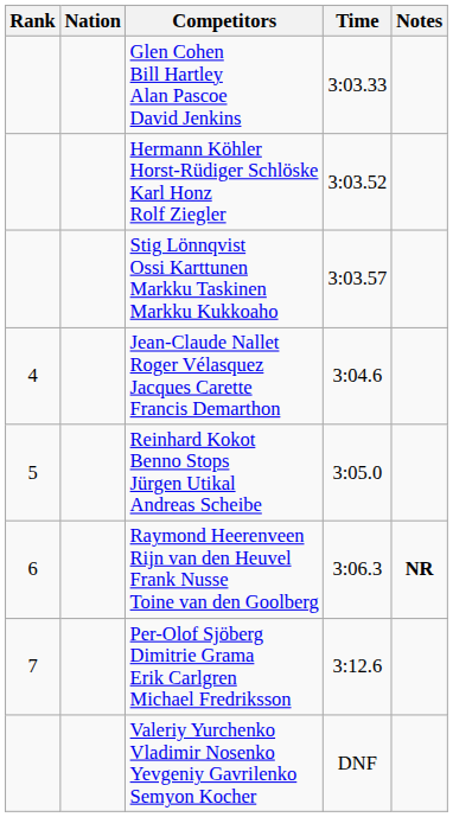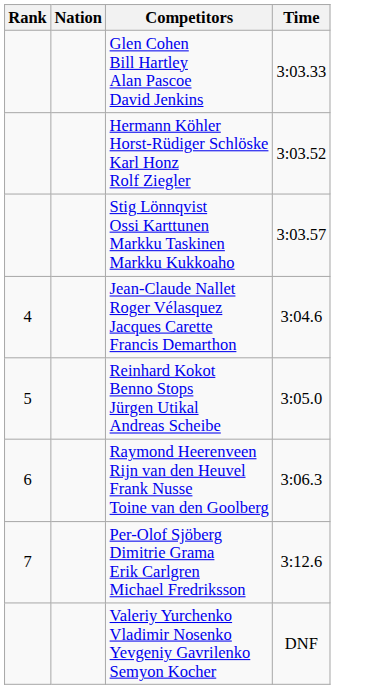- column: Notes | NR
